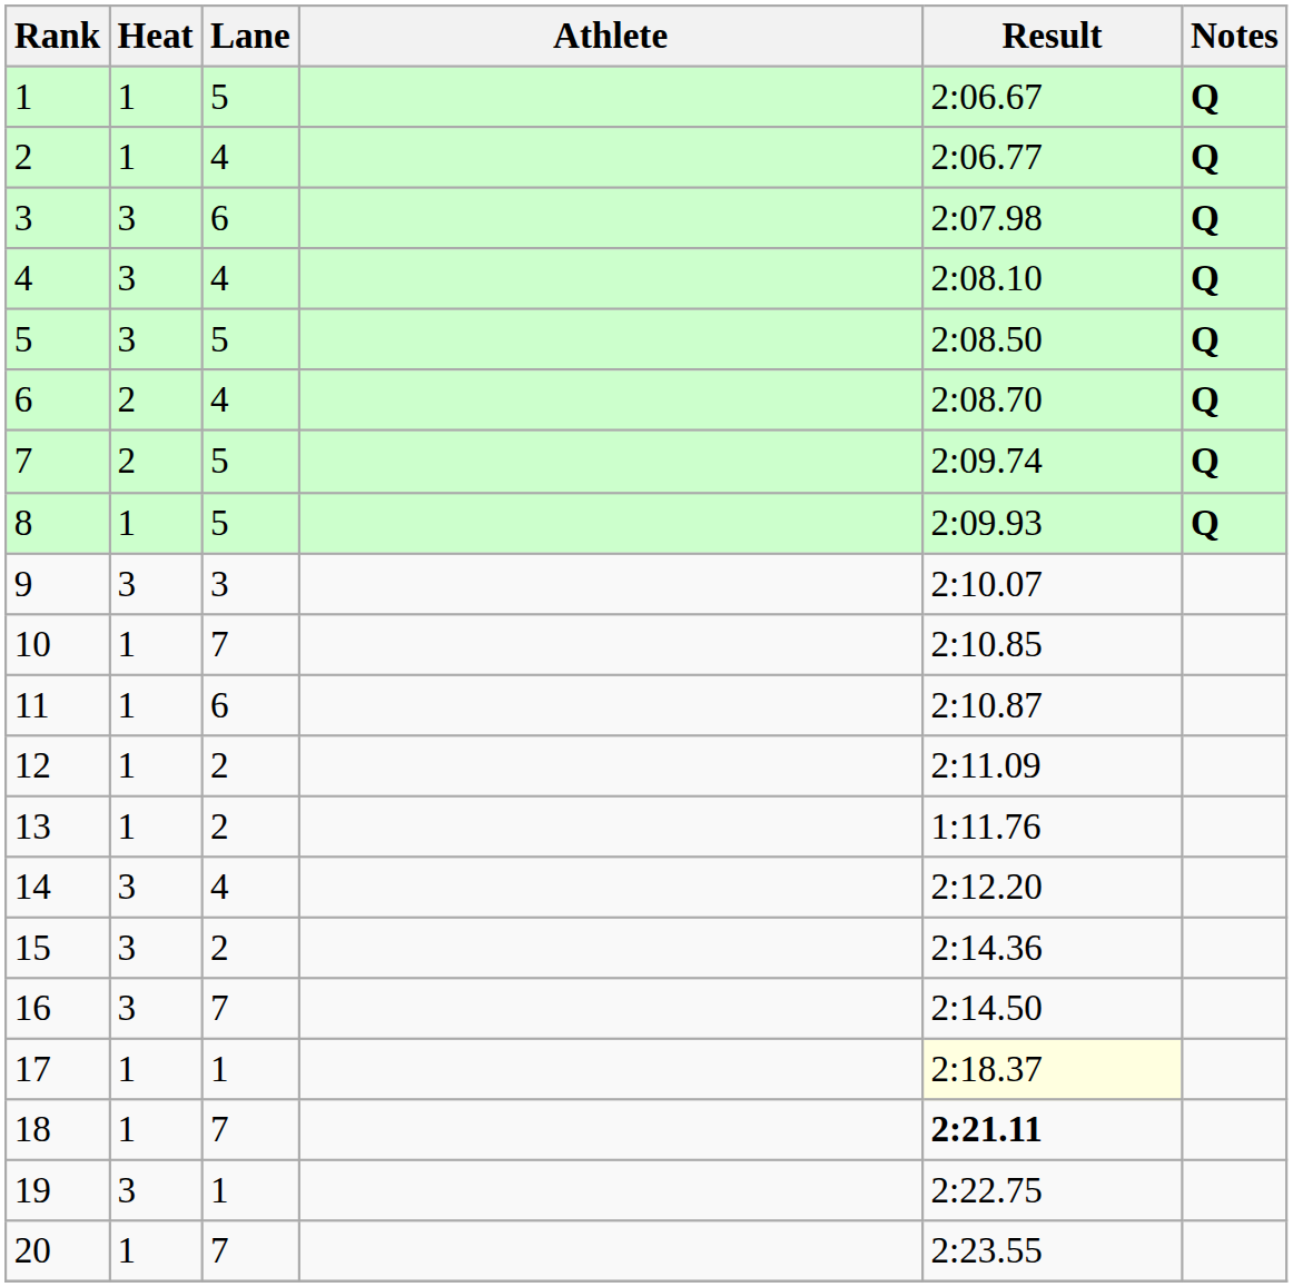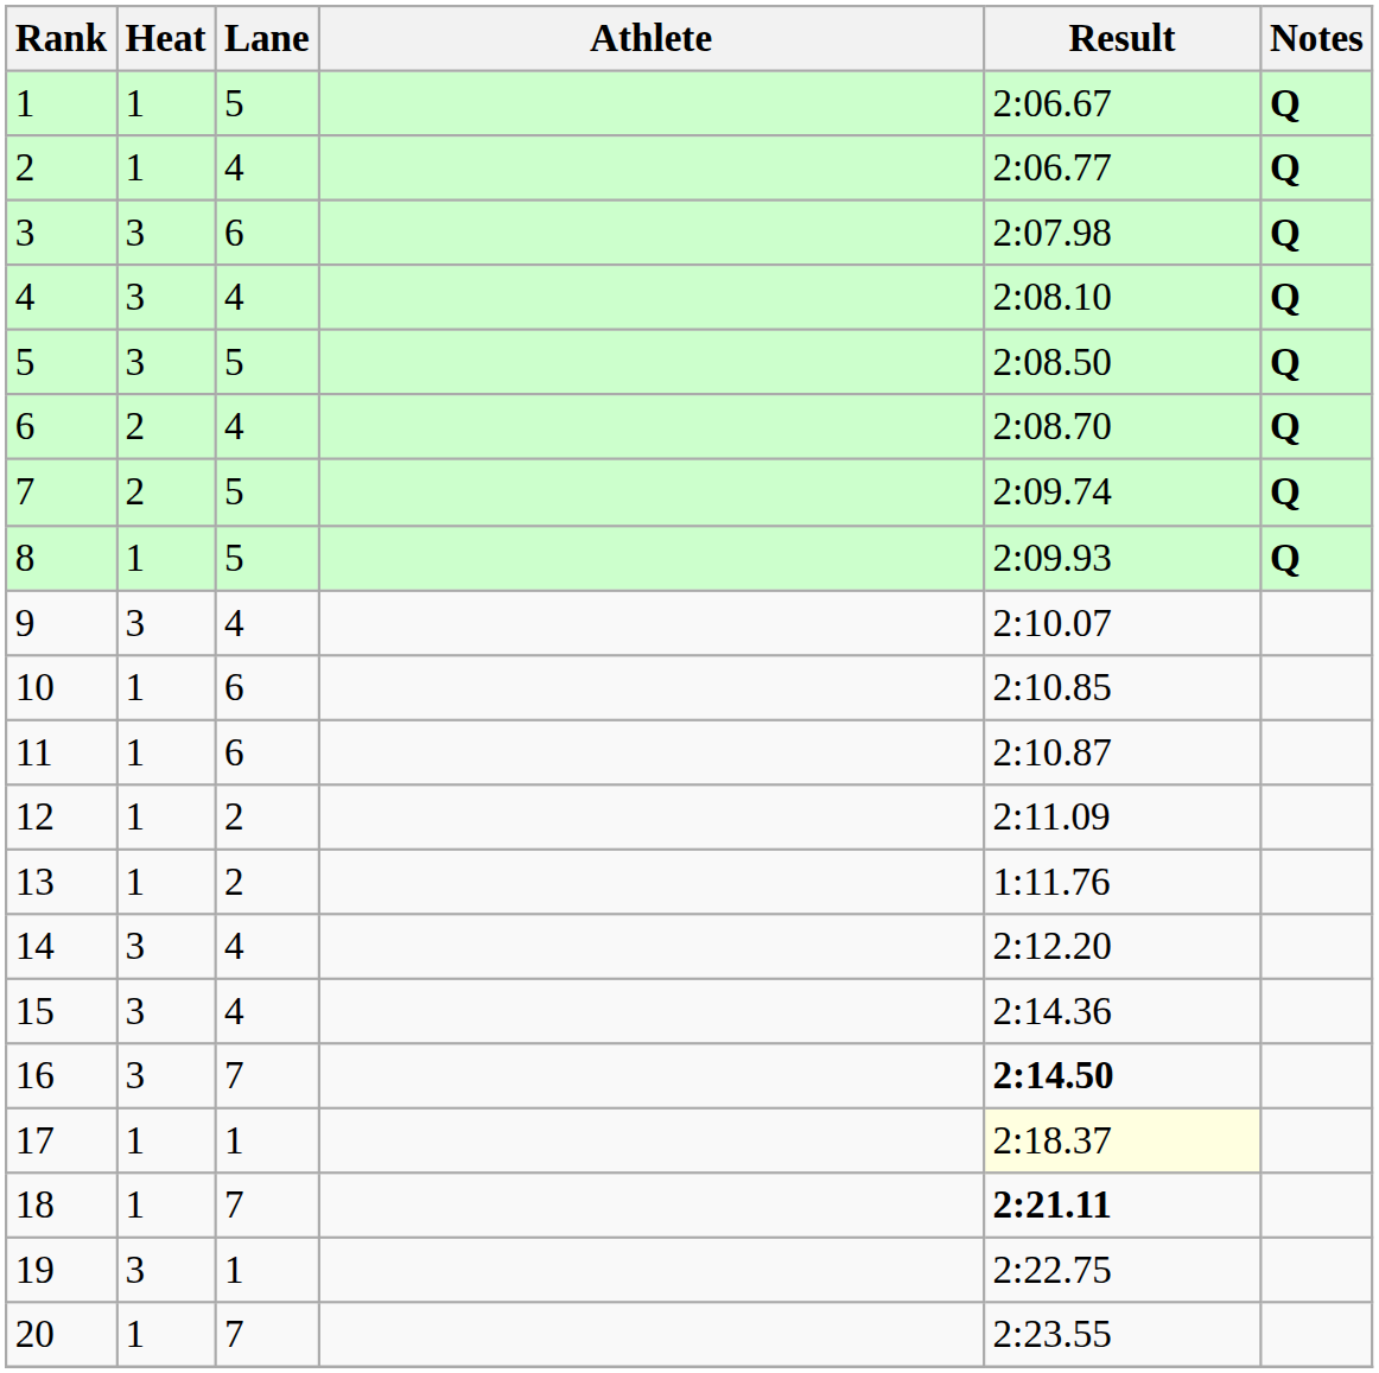9 | Lane: 3 -> 4
10 | Lane: 7 -> 6
15 | Lane: 2 -> 4
16 | Result: normal -> bold
